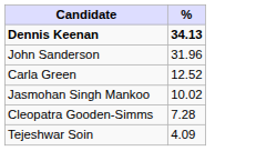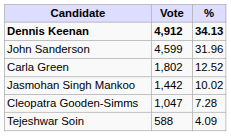+ column: Vote | 4,912 | 4,599 | 1,802 | 1,442 | 1,047 | 588
